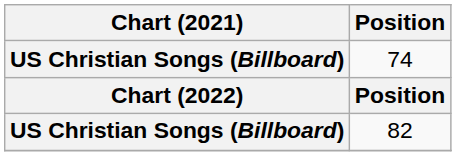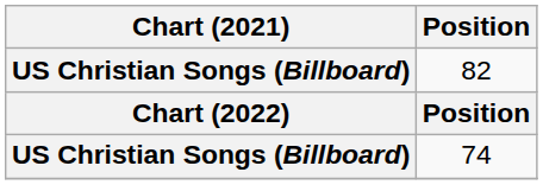rows swapped: 82 <-> 74
